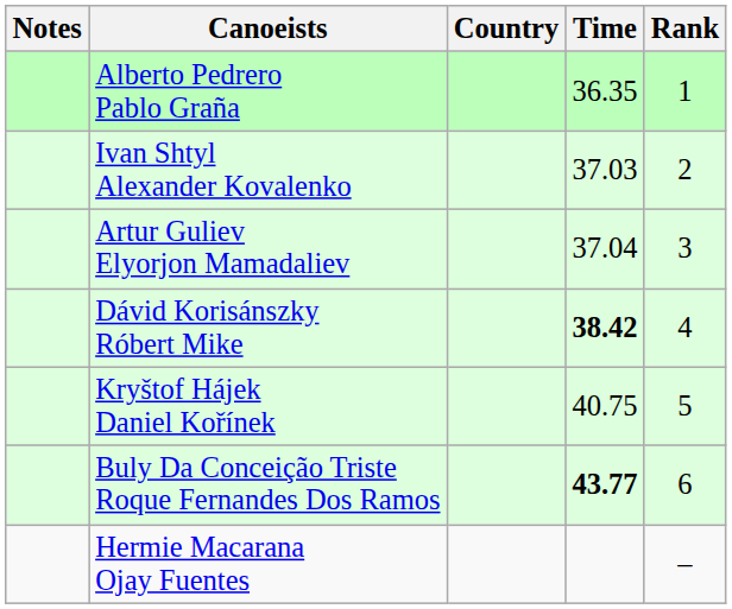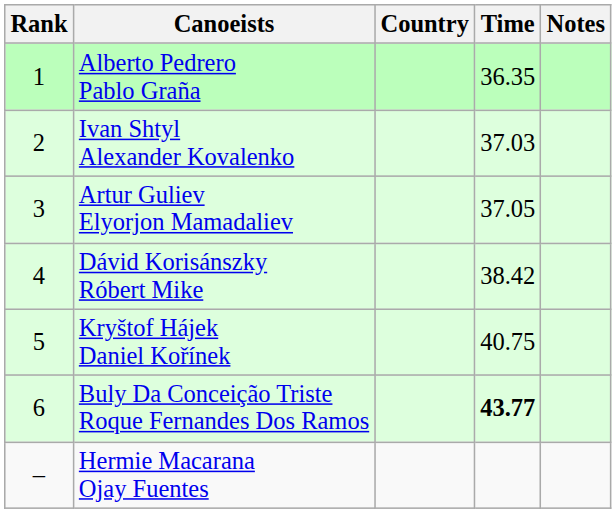columns swapped: Rank <-> Notes
Artur Guliev Elyorjon Mamadaliev | Time: 37.04 -> 37.05
Dávid Korisánszky Róbert Mike | Time: bold -> normal
